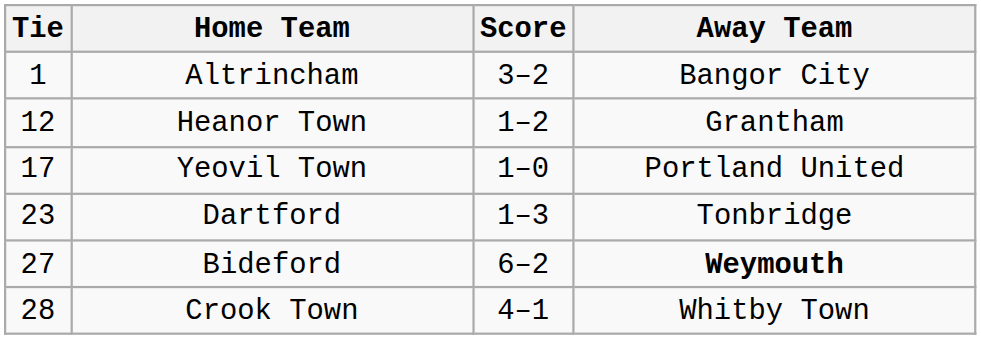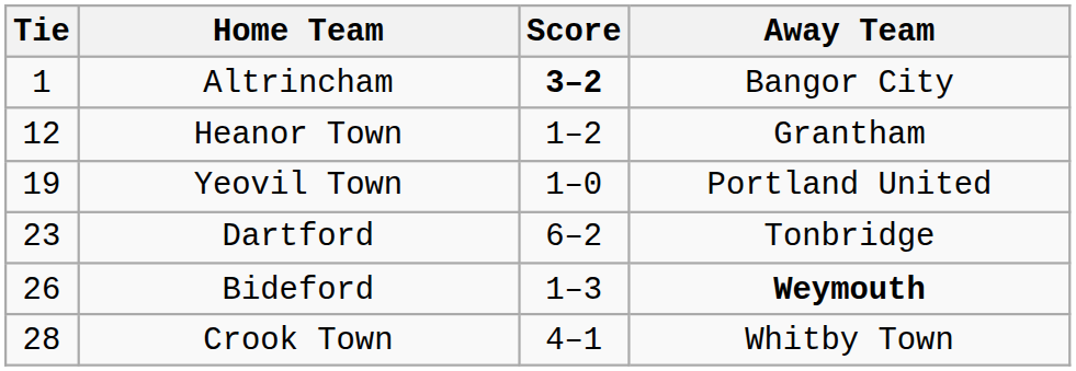Altrincham | Score: normal -> bold
Yeovil Town | Tie: 17 -> 19
Dartford | Score: 1–3 -> 6–2
Bideford | Tie: 27 -> 26
Bideford | Score: 6–2 -> 1–3
